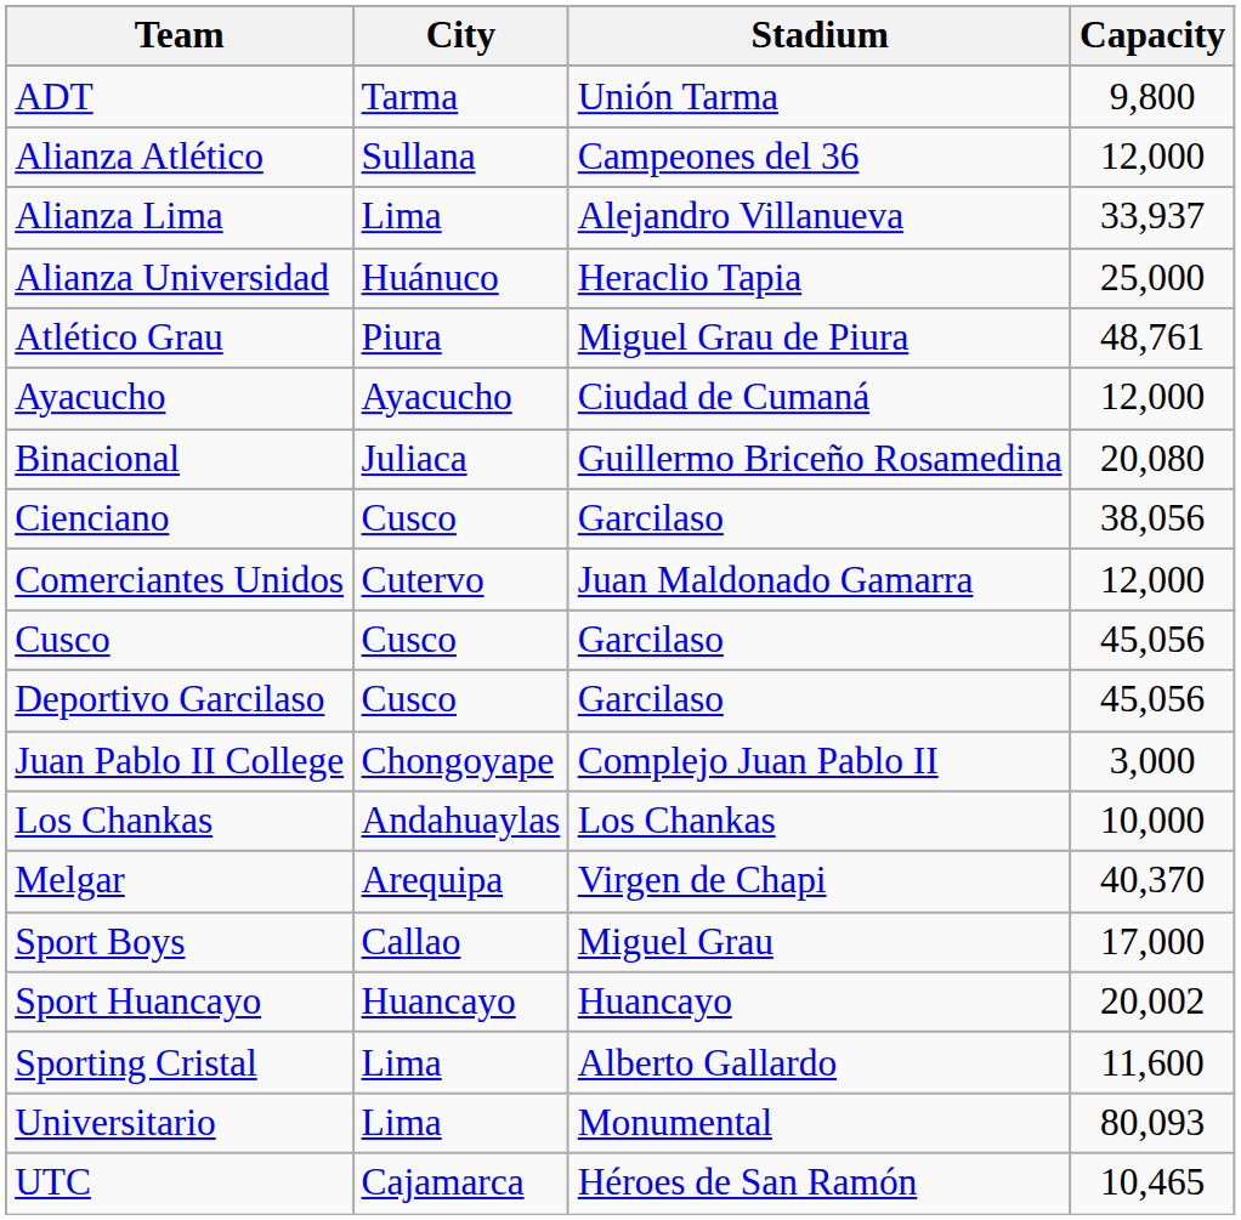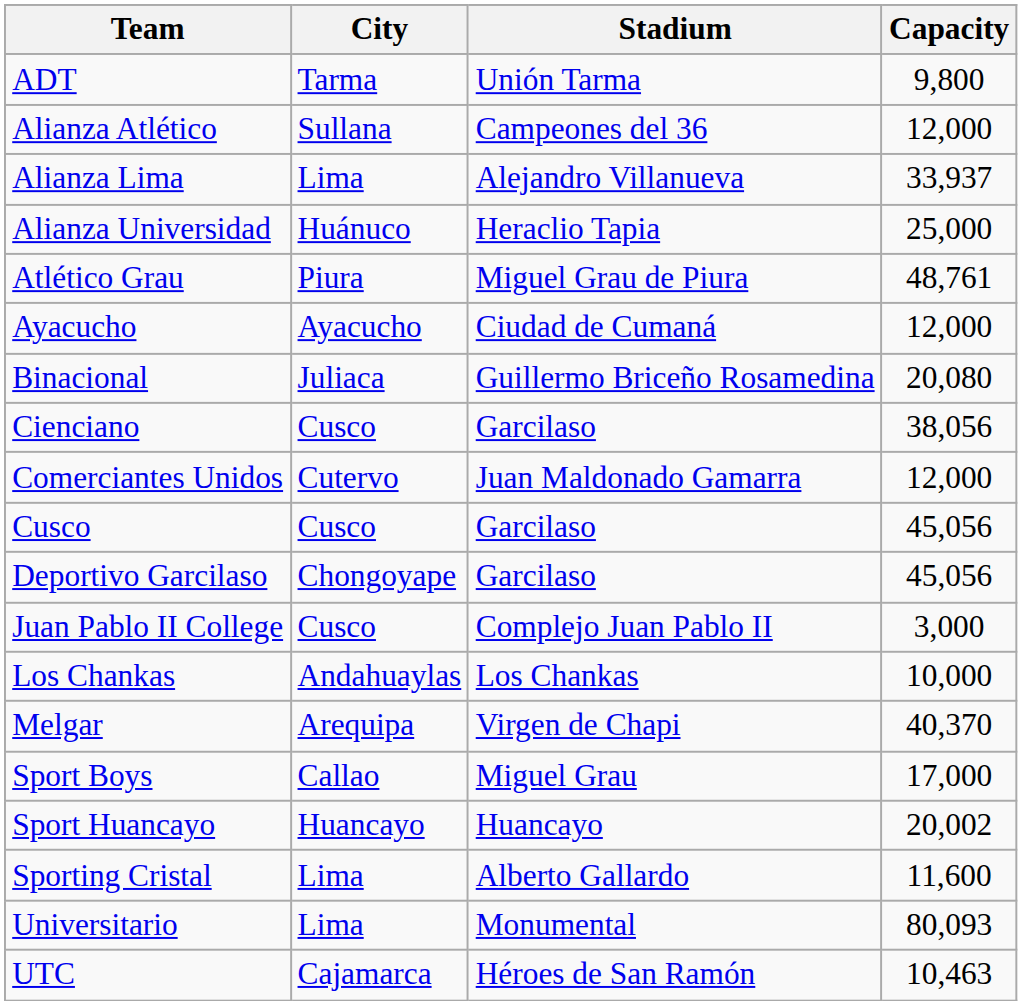Deportivo Garcilaso | City: Cusco -> Chongoyape
Juan Pablo II College | City: Chongoyape -> Cusco
UTC | Capacity: 10,465 -> 10,463
